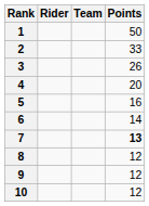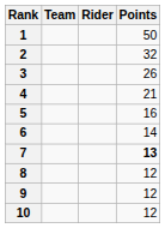columns swapped: Rider <-> Team
2 | Points: 33 -> 32
4 | Points: 20 -> 21
